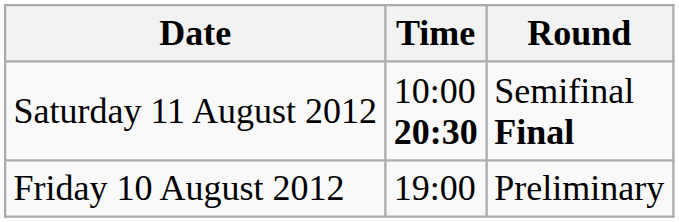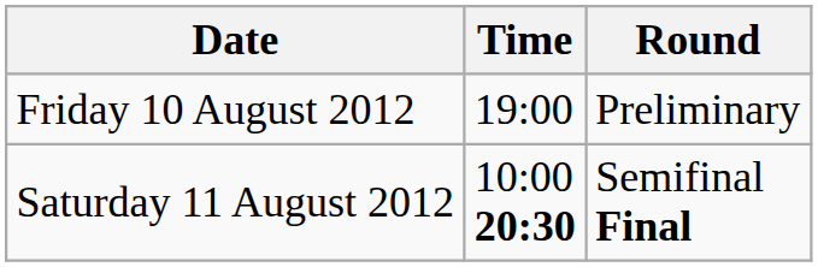rows swapped: Friday 10 August 2012 <-> Saturday 11 August 2012
